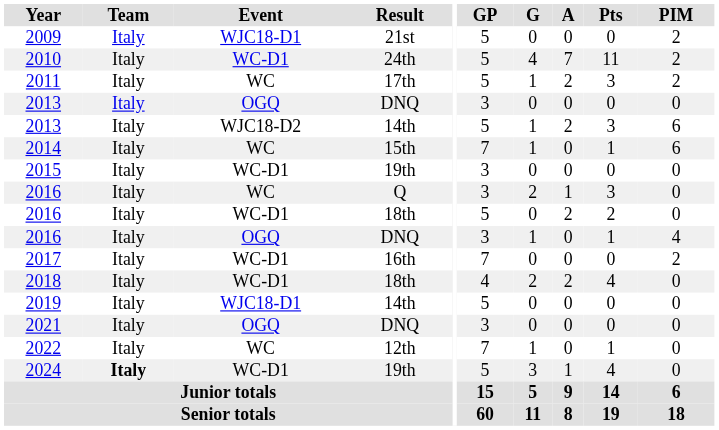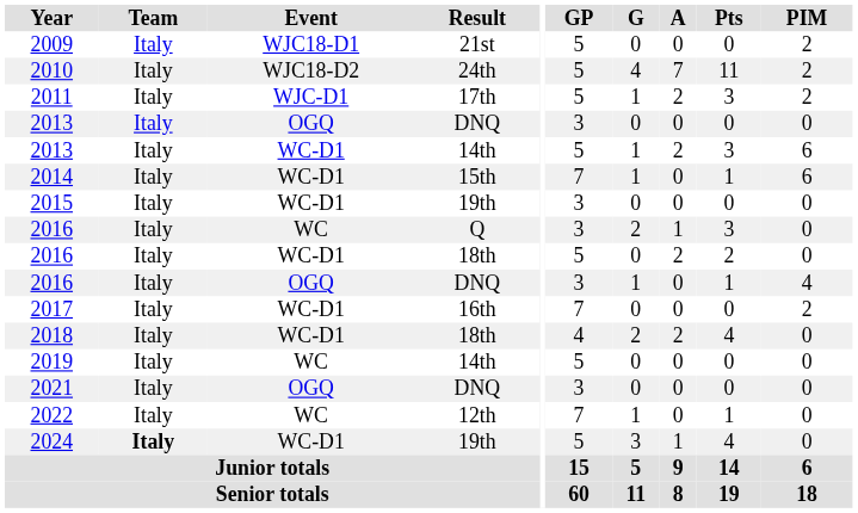2010 | Event: WC-D1 -> WJC18-D2
2011 | Event: WC -> WJC-D1
2013 / 14th | Event: WJC18-D2 -> WC-D1
2014 | Event: WC -> WC-D1
2019 | Event: WJC18-D1 -> WC
